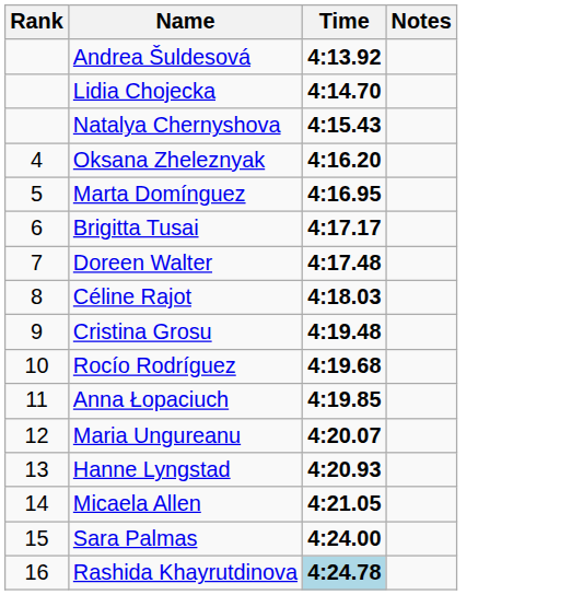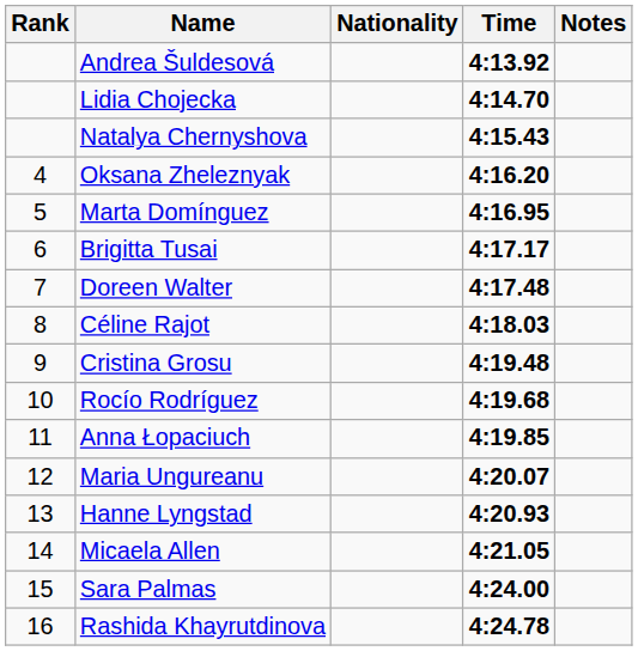+ column: Nationality
Rashida Khayrutdinova | Time: lightblue background -> no background
